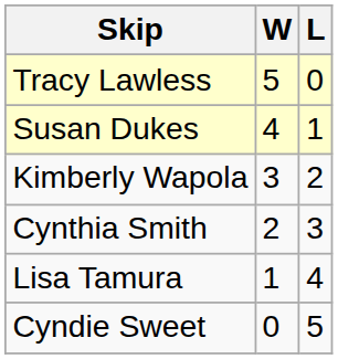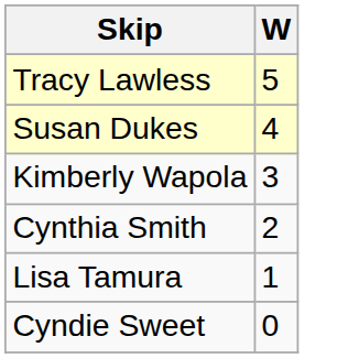- column: L | 0 | 1 | 2 | 3 | 4 | 5
